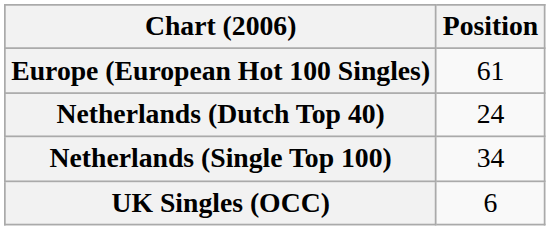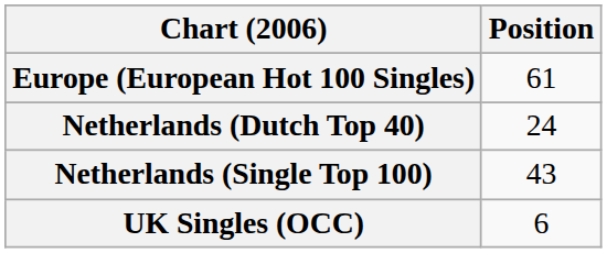Netherlands (Single Top 100) | Position: 34 -> 43
